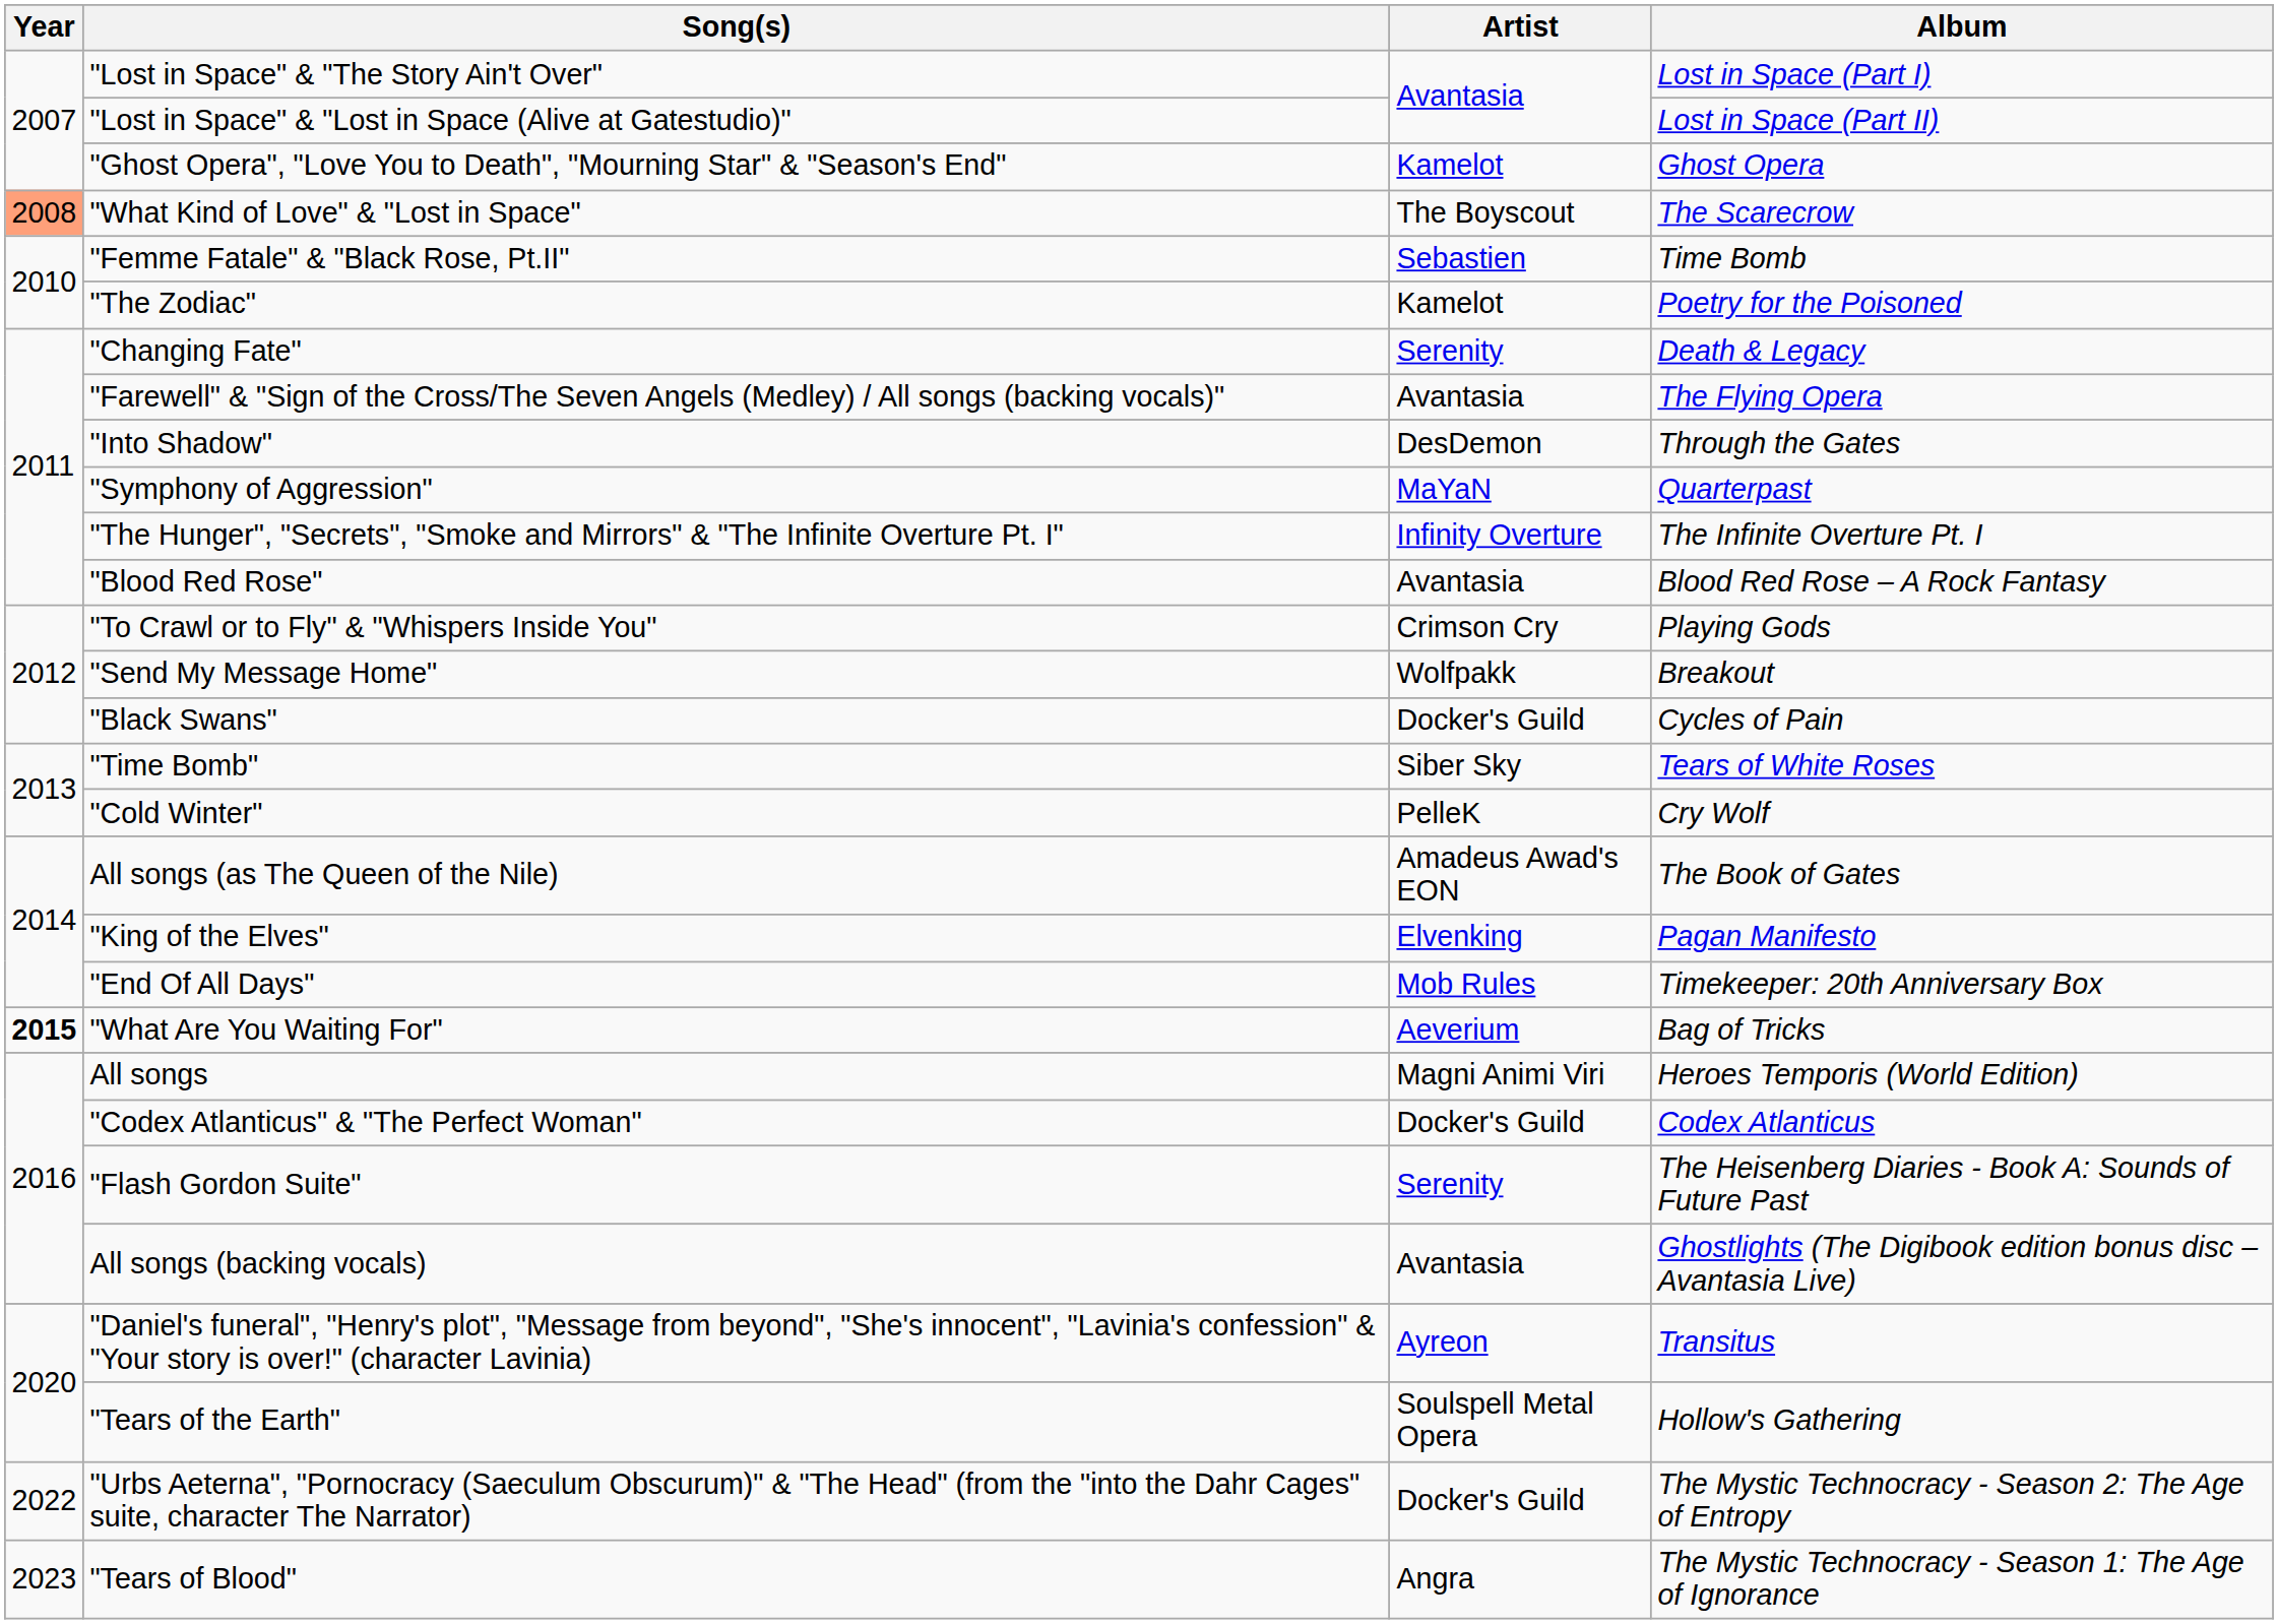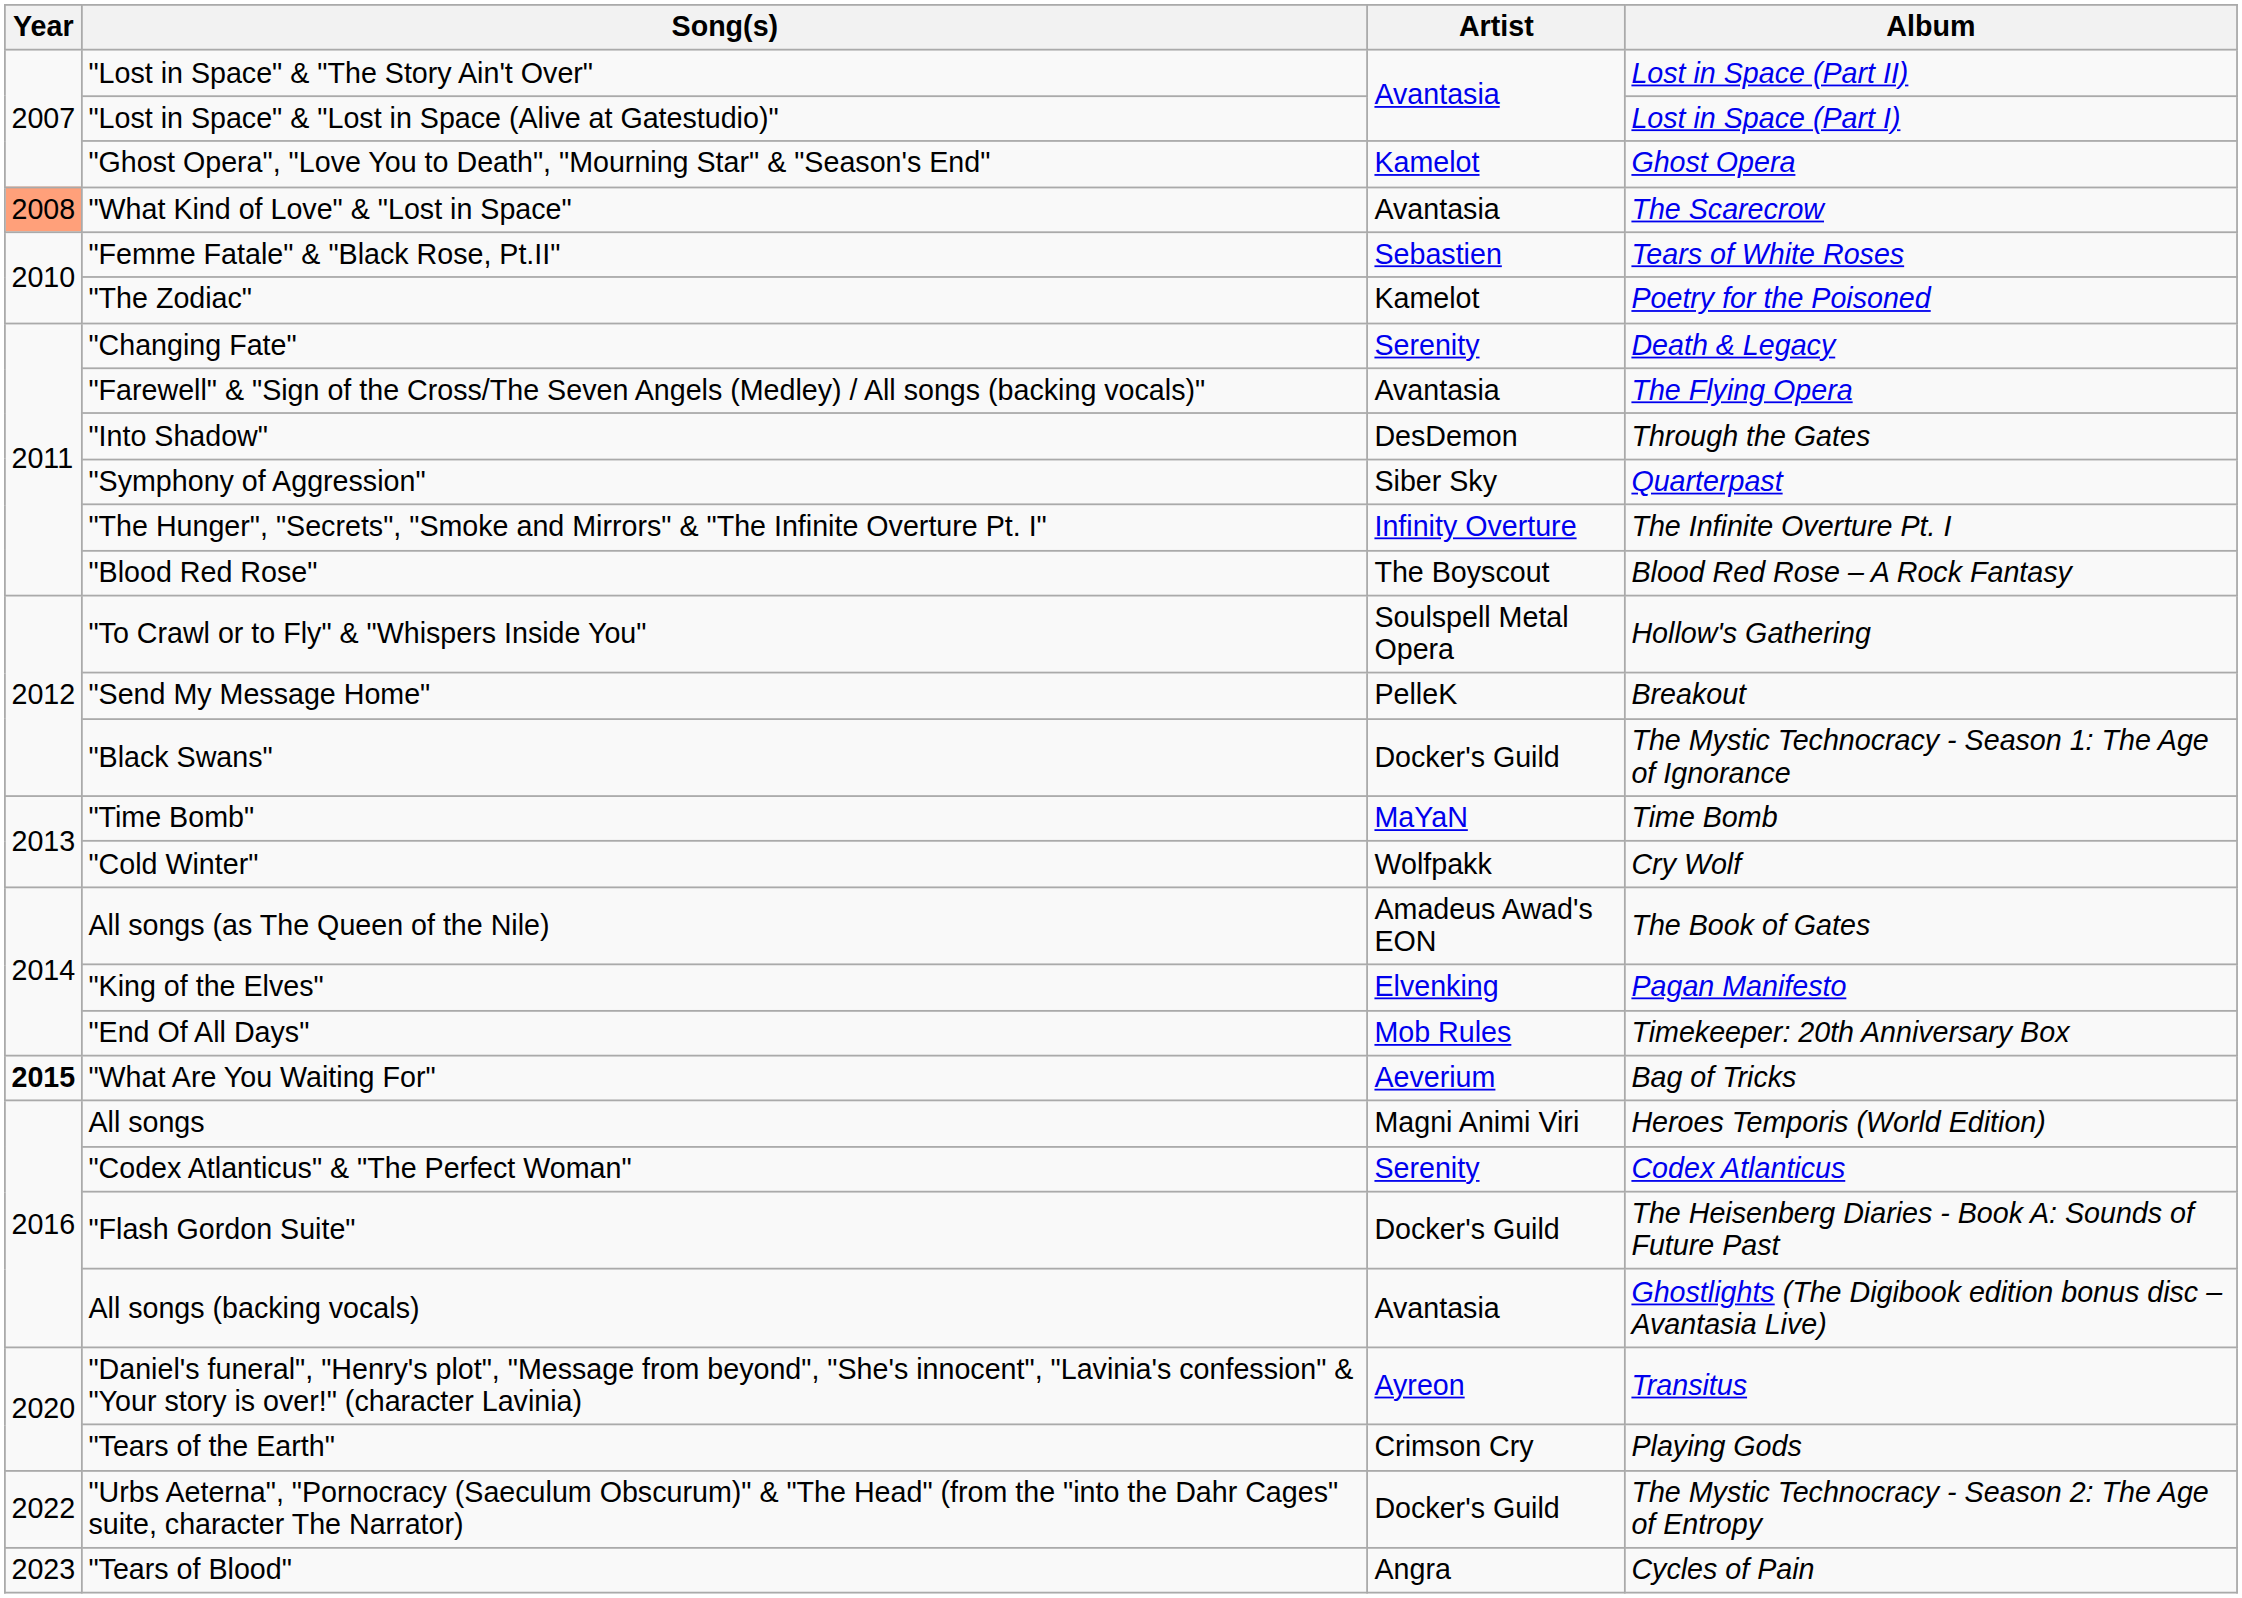"Lost in Space" & "The Story Ain't Over" | Album: Lost in Space (Part I) -> Lost in Space (Part II)
"Lost in Space" & "Lost in Space (Alive at Gatestudio)" | Album: Lost in Space (Part II) -> Lost in Space (Part I)
"What Kind of Love" & "Lost in Space" | Artist: The Boyscout -> Avantasia
"Femme Fatale" & "Black Rose, Pt.II" | Album: Time Bomb -> Tears of White Roses
"Symphony of Aggression" | Artist: MaYaN -> Siber Sky
"Blood Red Rose" | Artist: Avantasia -> The Boyscout
"To Crawl or to Fly" & "Whispers Inside You" | Artist: Crimson Cry -> Soulspell Metal Opera
"To Crawl or to Fly" & "Whispers Inside You" | Album: Playing Gods -> Hollow's Gathering
"Send My Message Home" | Artist: Wolfpakk -> PelleK
"Black Swans" | Album: Cycles of Pain -> The Mystic Technocracy - Season 1: The Age of Ignorance
"Time Bomb" | Artist: Siber Sky -> MaYaN
"Time Bomb" | Album: Tears of White Roses -> Time Bomb
"Cold Winter" | Artist: PelleK -> Wolfpakk
"Codex Atlanticus" & "The Perfect Woman" | Artist: Docker's Guild -> Serenity
"Flash Gordon Suite" | Artist: Serenity -> Docker's Guild
"Tears of the Earth" | Artist: Soulspell Metal Opera -> Crimson Cry
"Tears of the Earth" | Album: Hollow's Gathering -> Playing Gods
"Tears of Blood" | Album: The Mystic Technocracy - Season 1: The Age of Ignorance -> Cycles of Pain
